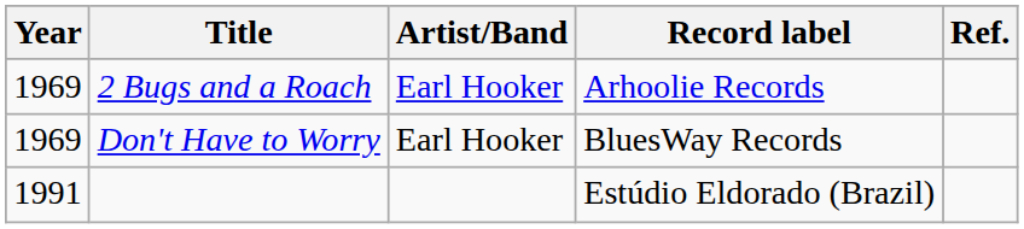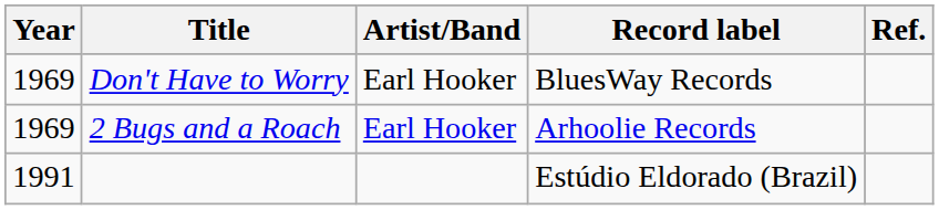rows swapped: 2 Bugs and a Roach <-> Don't Have to Worry
